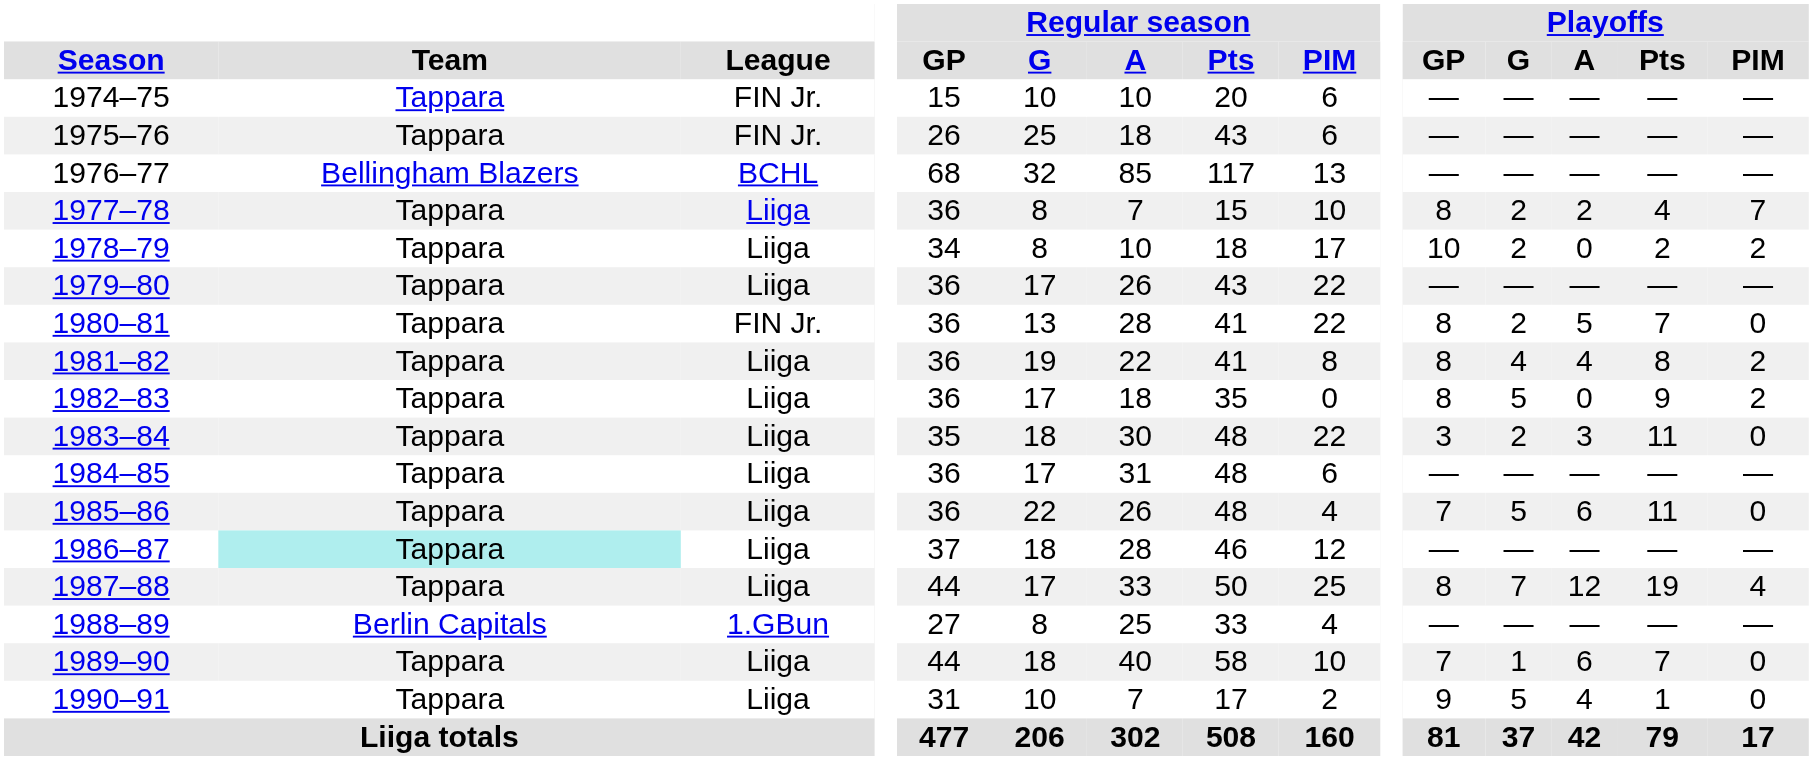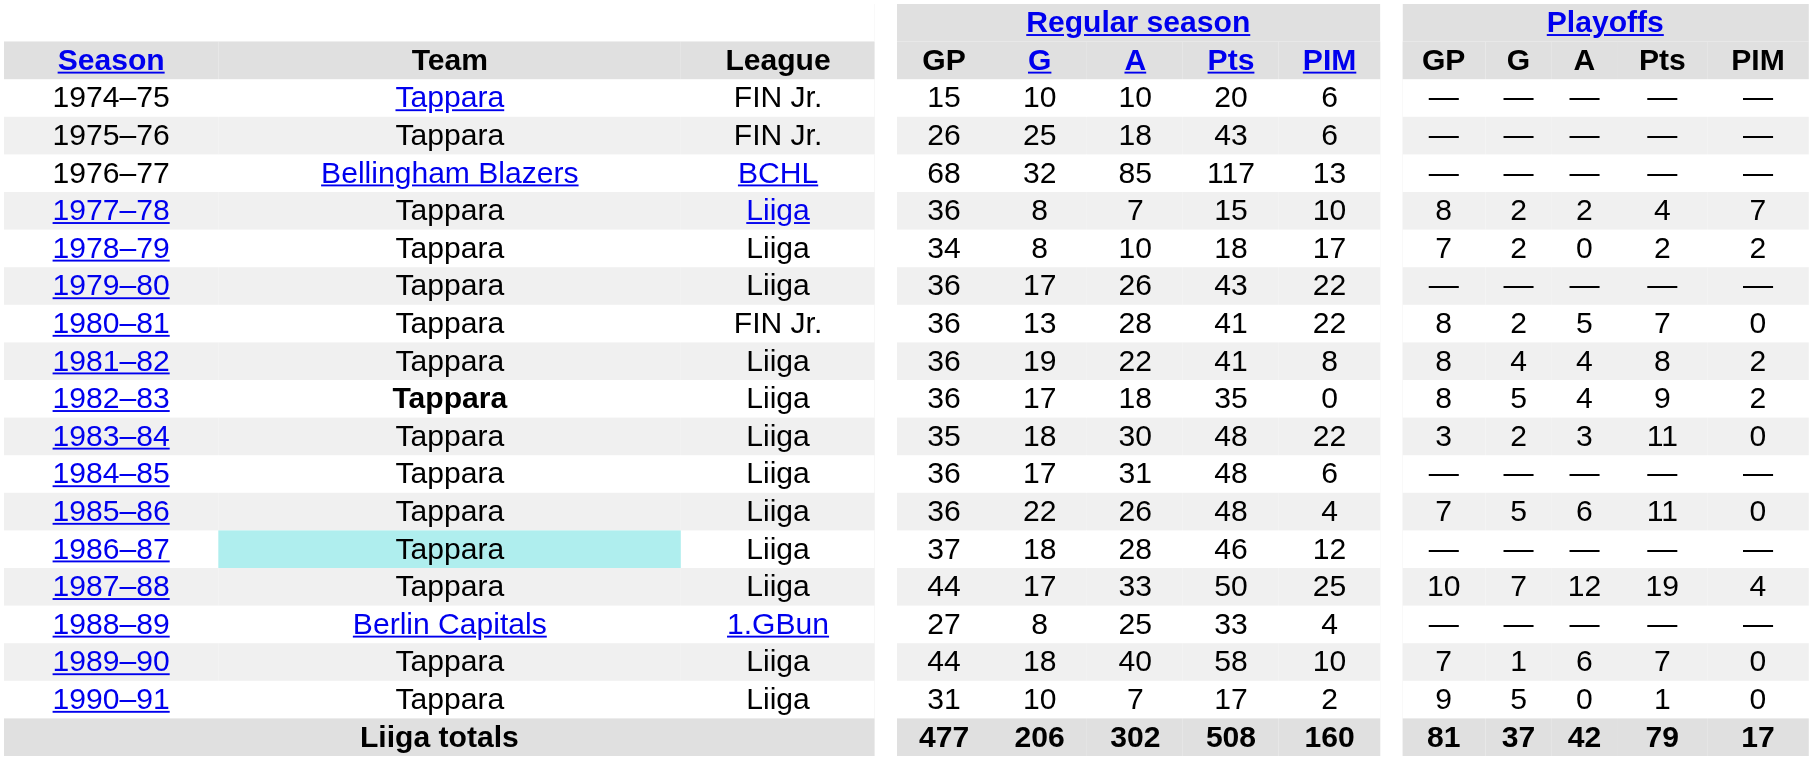1978–79 | Playoffs / GP: 10 -> 7
1982–83 | Team: normal -> bold
1982–83 | Playoffs / A: 0 -> 4
1987–88 | Playoffs / GP: 8 -> 10
1990–91 | Playoffs / A: 4 -> 0
